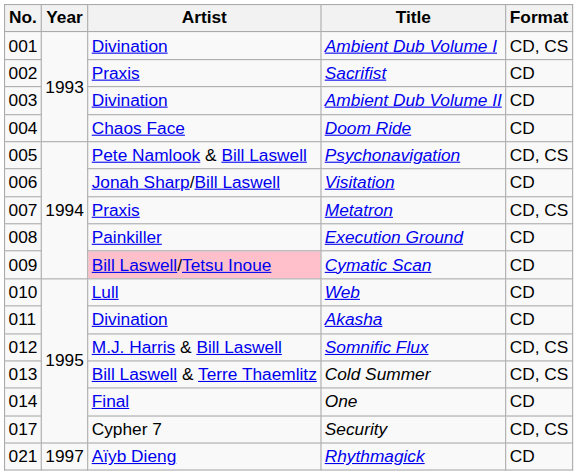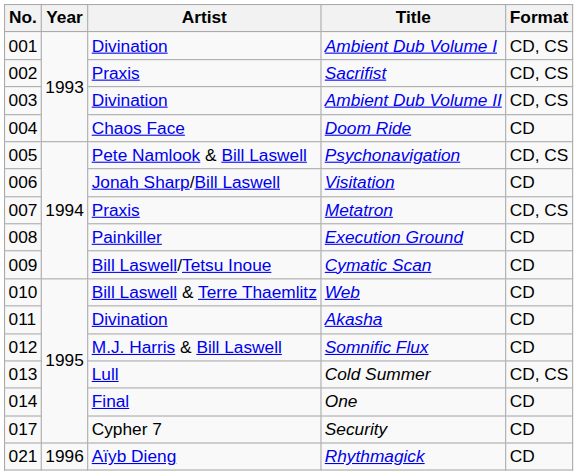Sacrifist | Format: CD -> CD, CS
Ambient Dub Volume II | Format: CD -> CD, CS
Cymatic Scan | Artist: pink background -> no background
Web | Artist: Lull -> Bill Laswell & Terre Thaemlitz
Somnific Flux | Format: CD, CS -> CD
Cold Summer | Artist: Bill Laswell & Terre Thaemlitz -> Lull
Security | Format: CD, CS -> CD
Rhythmagick | Year: 1997 -> 1996
